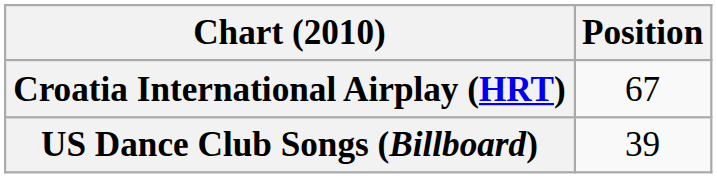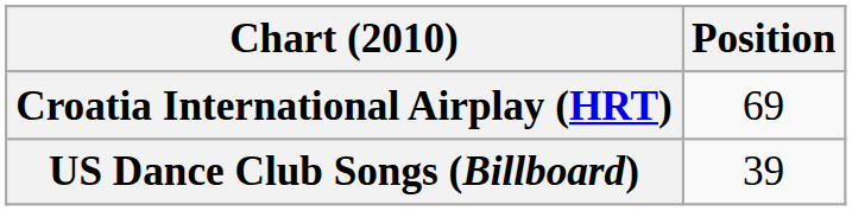Croatia International Airplay (HRT) | Position: 67 -> 69
